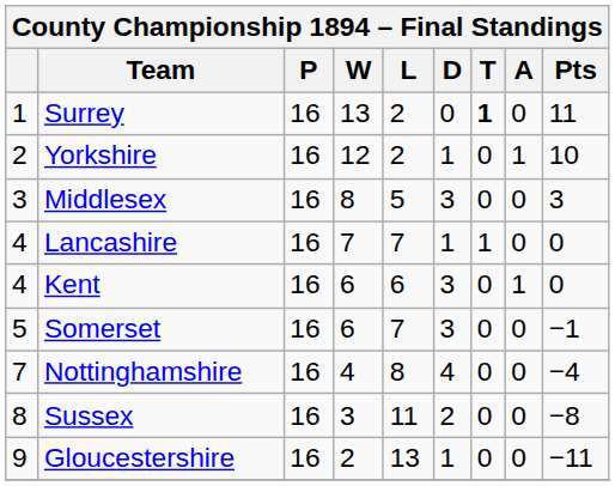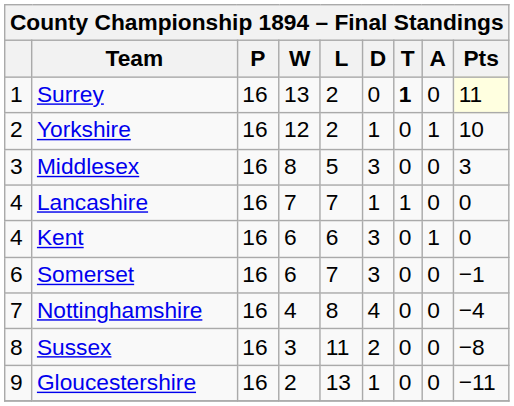Surrey | Pts: no background -> lightyellow background
Somerset | column 1: 5 -> 6
